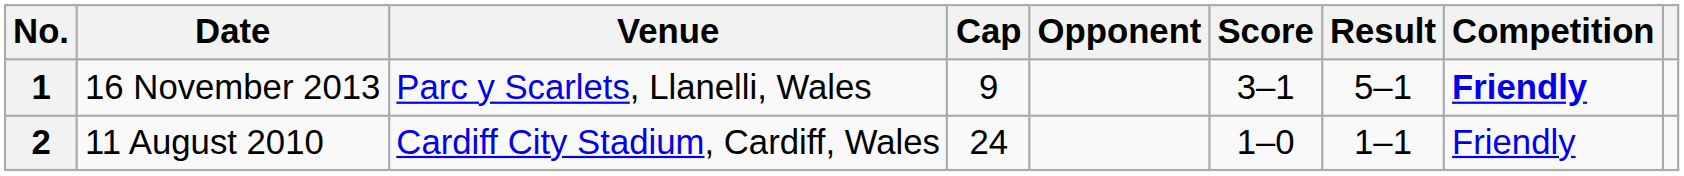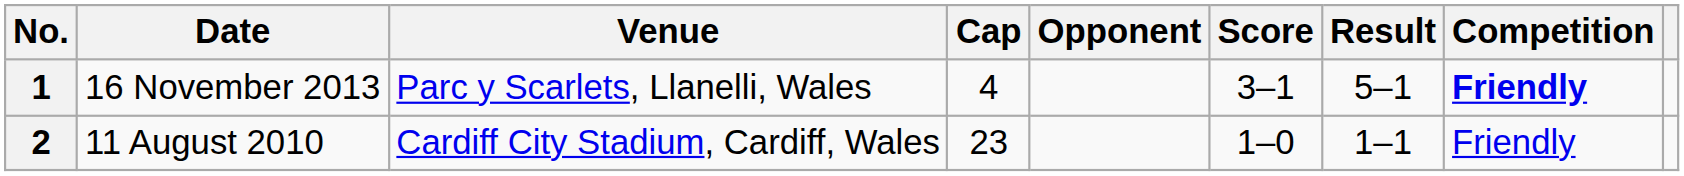1 | Cap: 9 -> 4
2 | Cap: 24 -> 23
